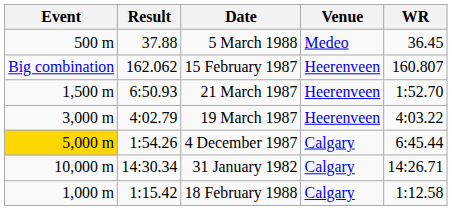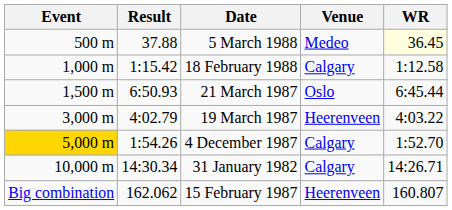5 March 1988 | WR: no background -> lightyellow background
rows swapped: 18 February 1988 <-> 15 February 1987
21 March 1987 | Venue: Heerenveen -> Oslo
21 March 1987 | WR: 1:52.70 -> 6:45.44
4 December 1987 | WR: 6:45.44 -> 1:52.70
